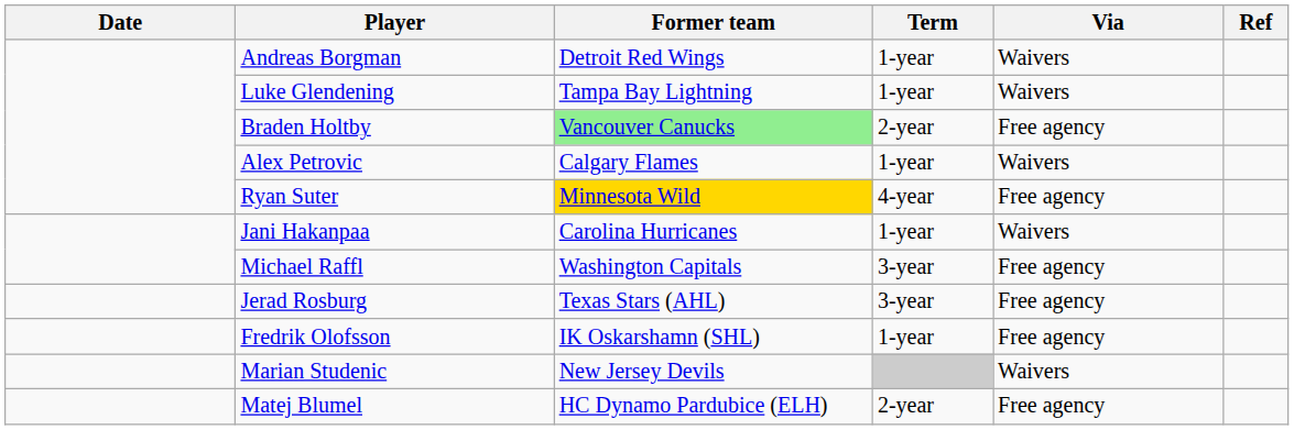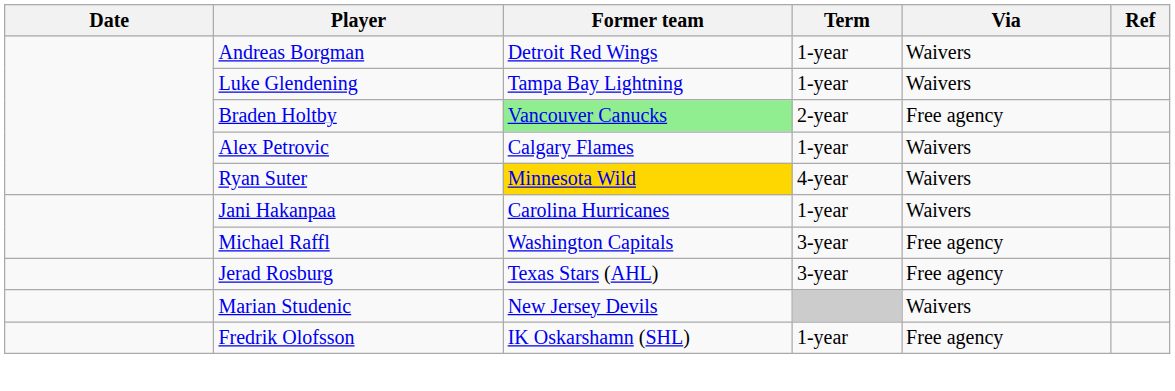Ryan Suter | Via: Free agency -> Waivers
rows swapped: Marian Studenic <-> Fredrik Olofsson
- row: Matej Blumel | HC Dynamo Pardubice (ELH) | 2-year | Free agency
